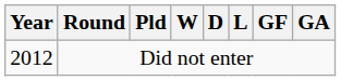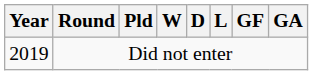Did not enter | Year: 2012 -> 2019
